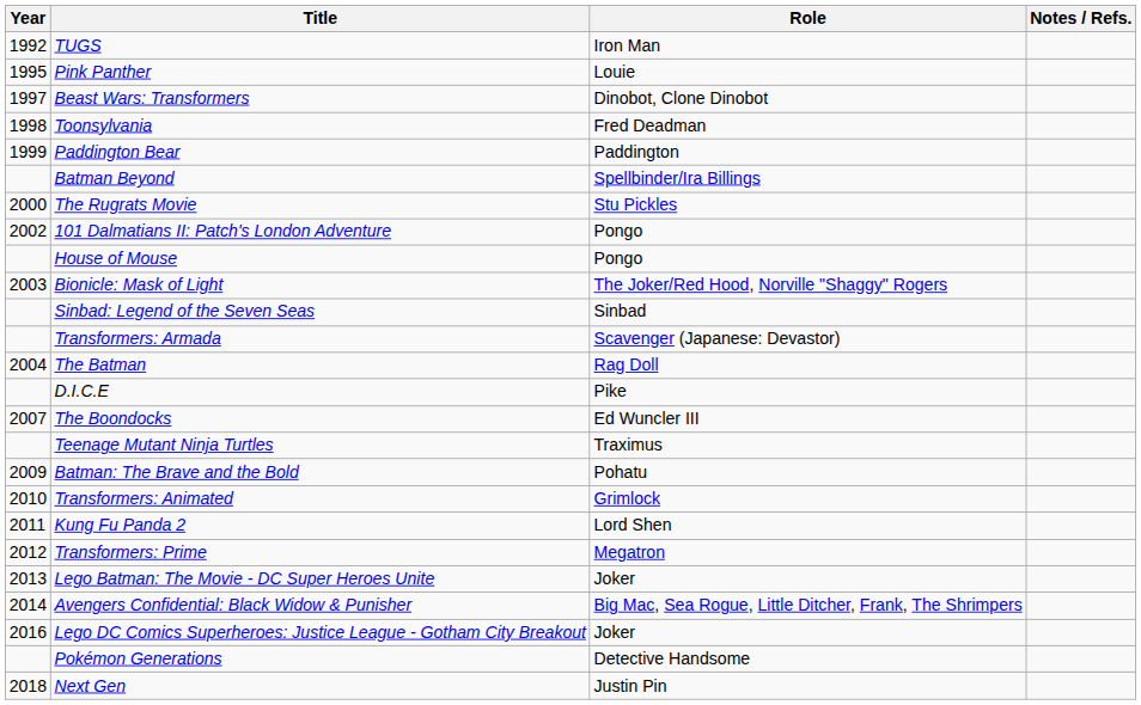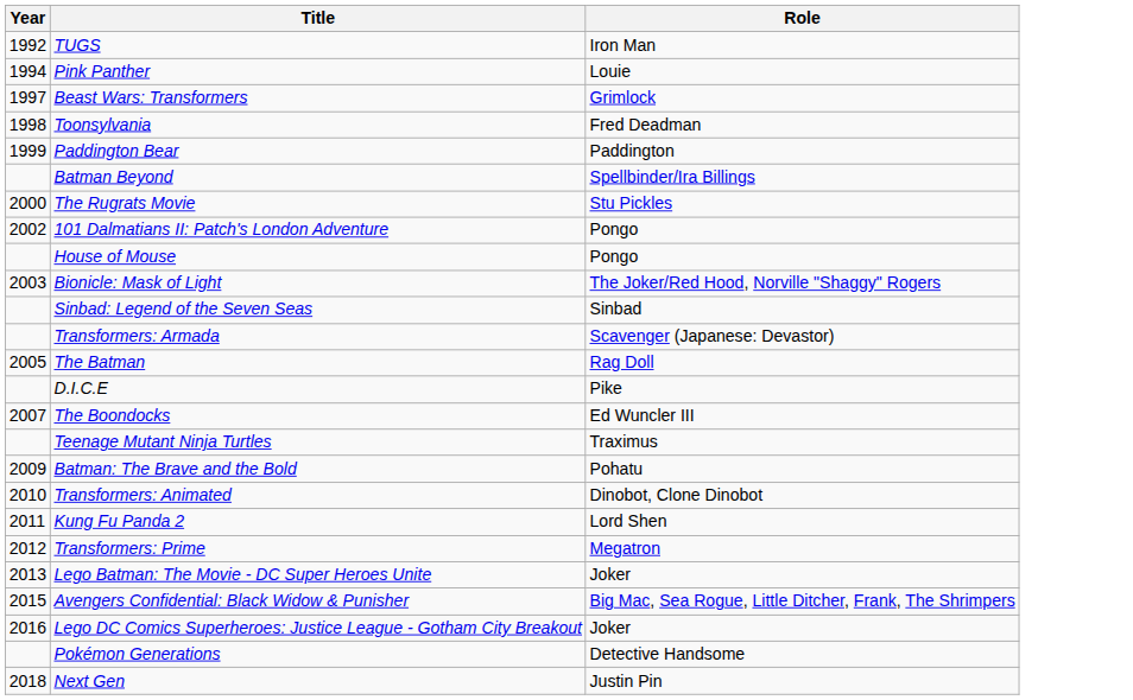- column: Notes / Refs.
Pink Panther | Year: 1995 -> 1994
Beast Wars: Transformers | Role: Dinobot, Clone Dinobot -> Grimlock
The Batman | Year: 2004 -> 2005
Transformers: Animated | Role: Grimlock -> Dinobot, Clone Dinobot
Avengers Confidential: Black Widow & Punisher | Year: 2014 -> 2015
